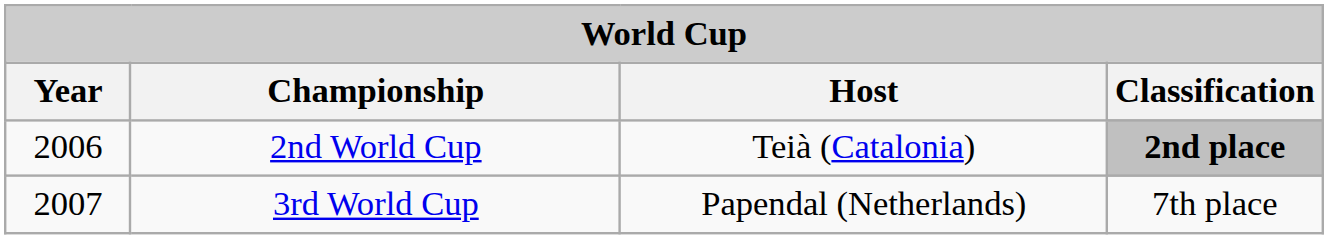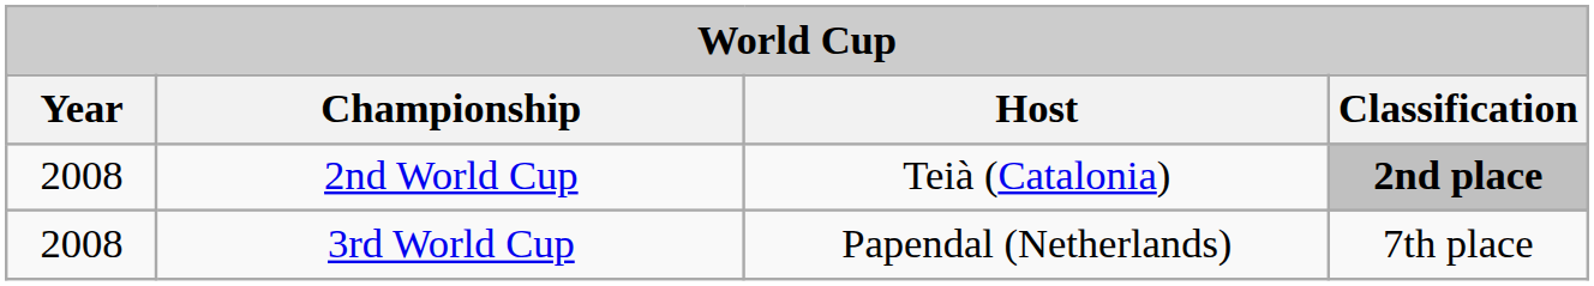2nd World Cup | Year: 2006 -> 2008
3rd World Cup | Year: 2007 -> 2008
